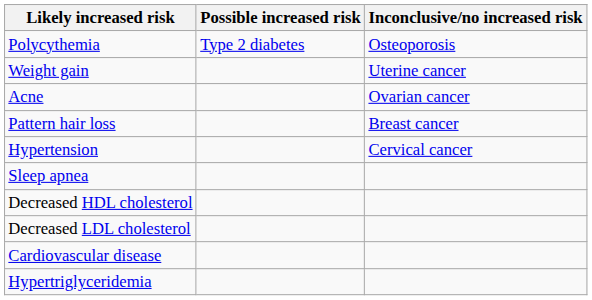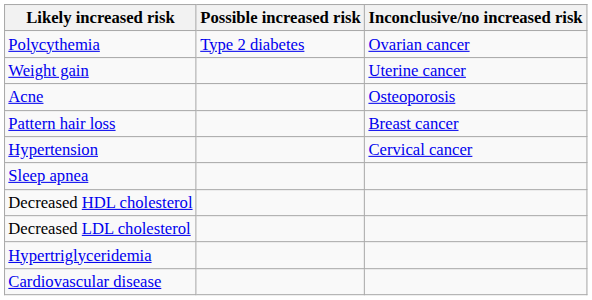Polycythemia | Inconclusive/no increased risk: Osteoporosis -> Ovarian cancer
Acne | Inconclusive/no increased risk: Ovarian cancer -> Osteoporosis
rows swapped: Cardiovascular disease <-> Hypertriglyceridemia
